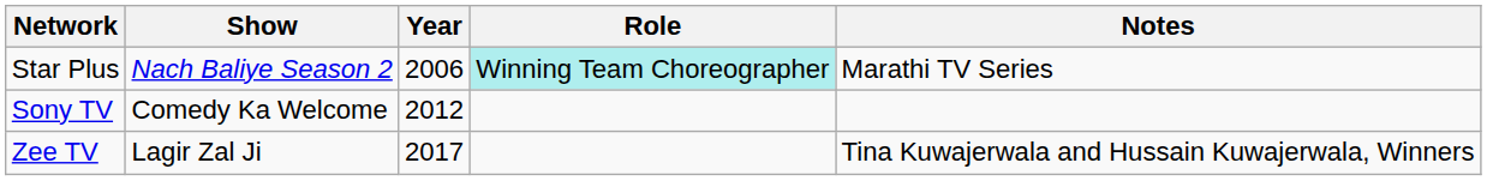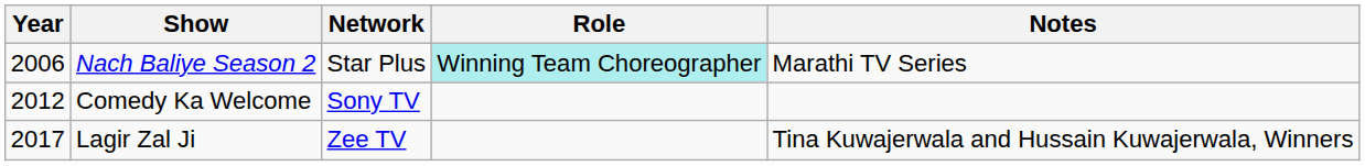columns swapped: Year <-> Network
